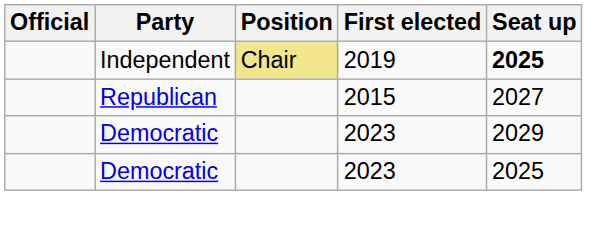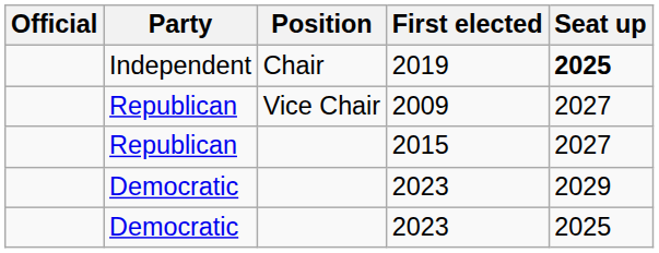2019 | Position: khaki background -> no background
+ row: Republican | Vice Chair | 2009 | 2027
